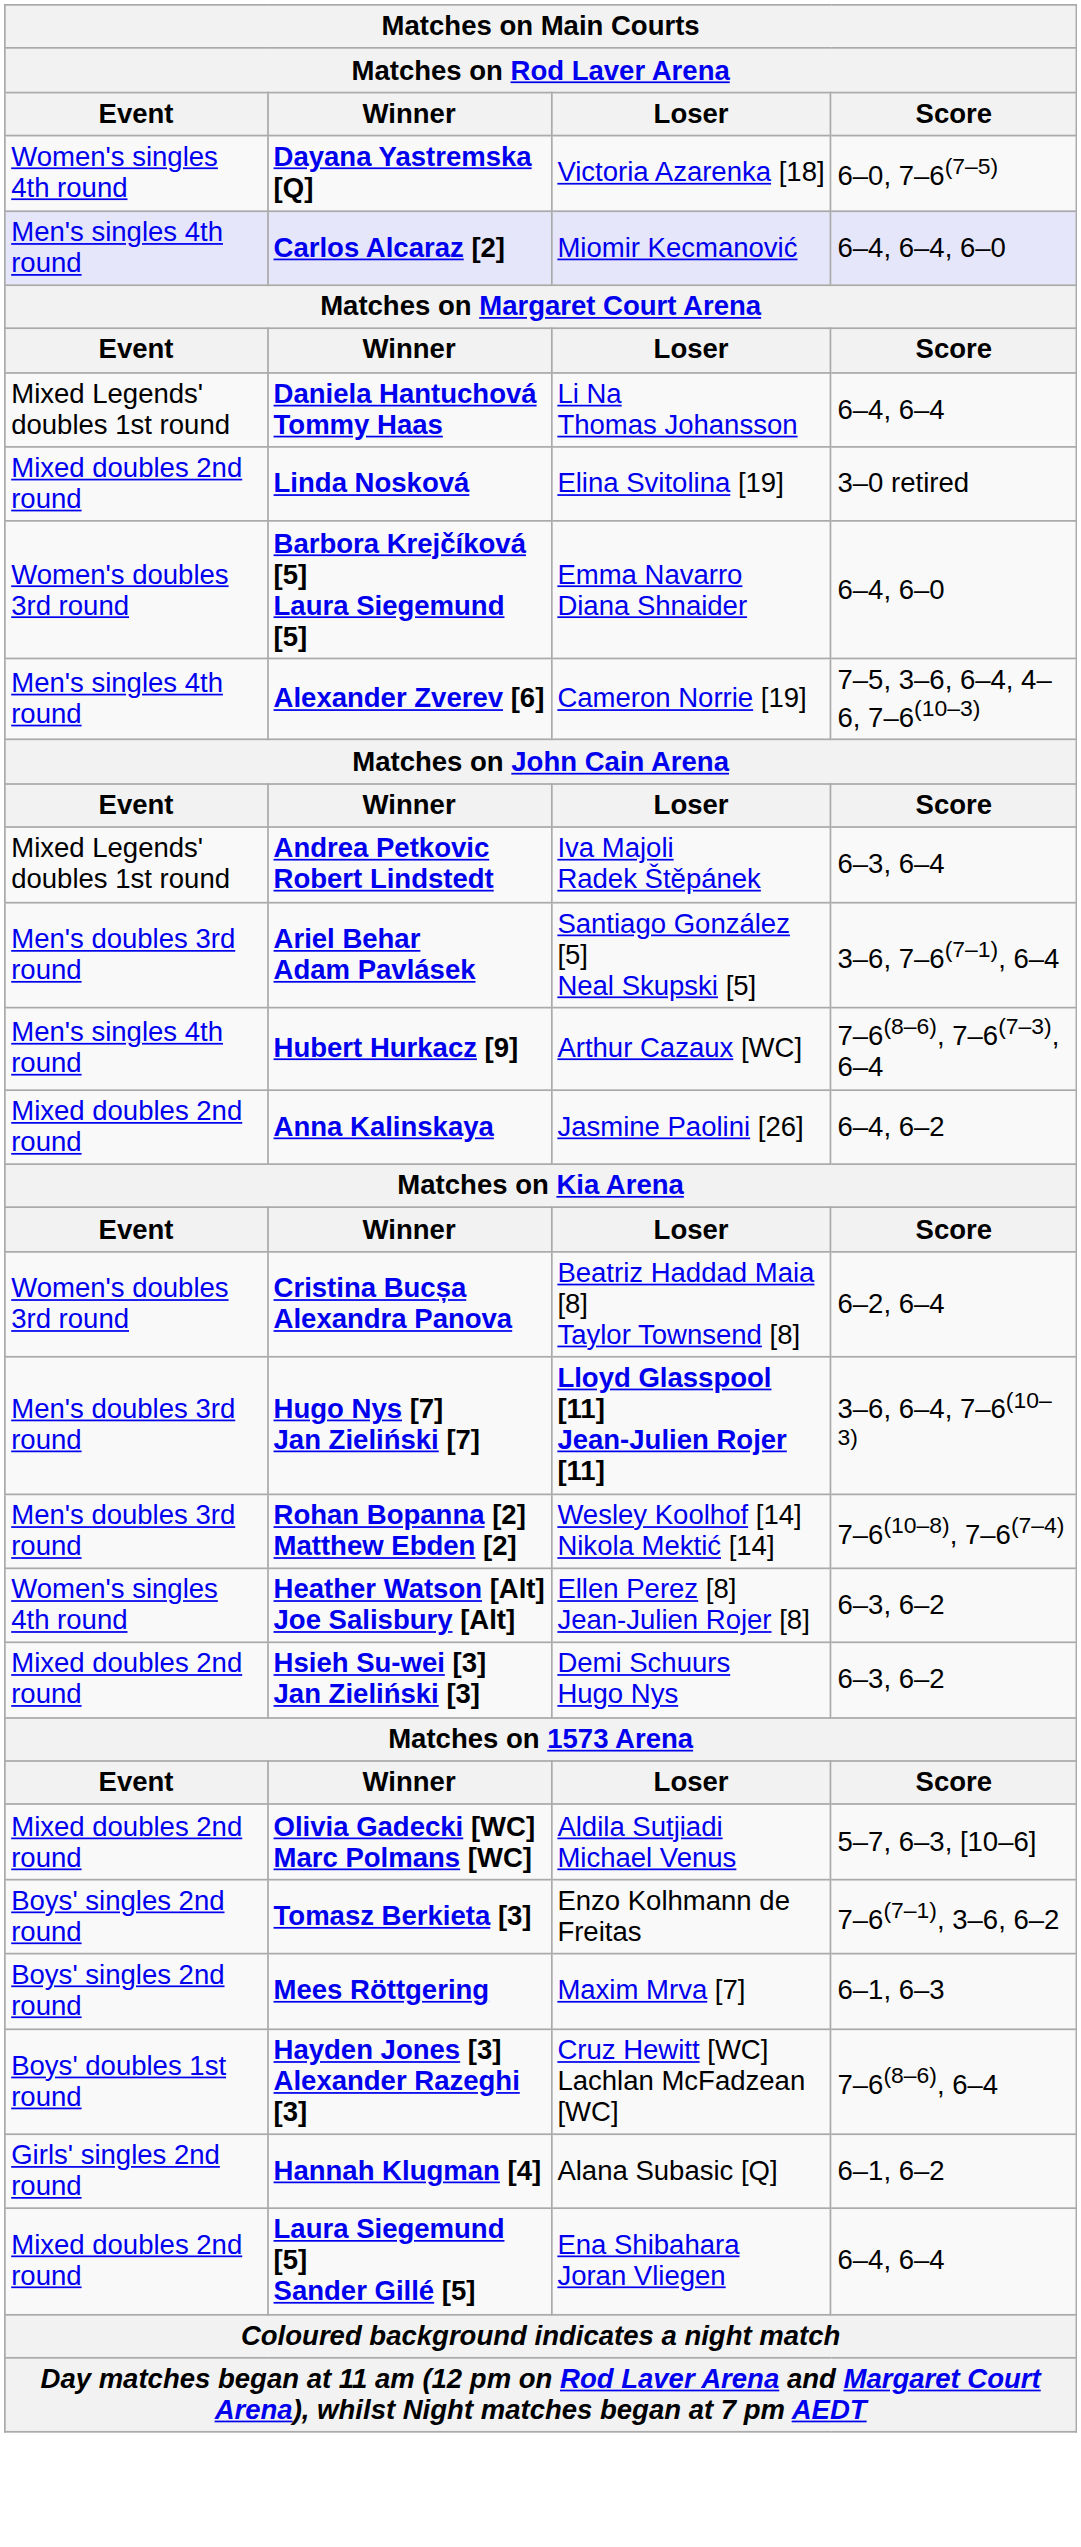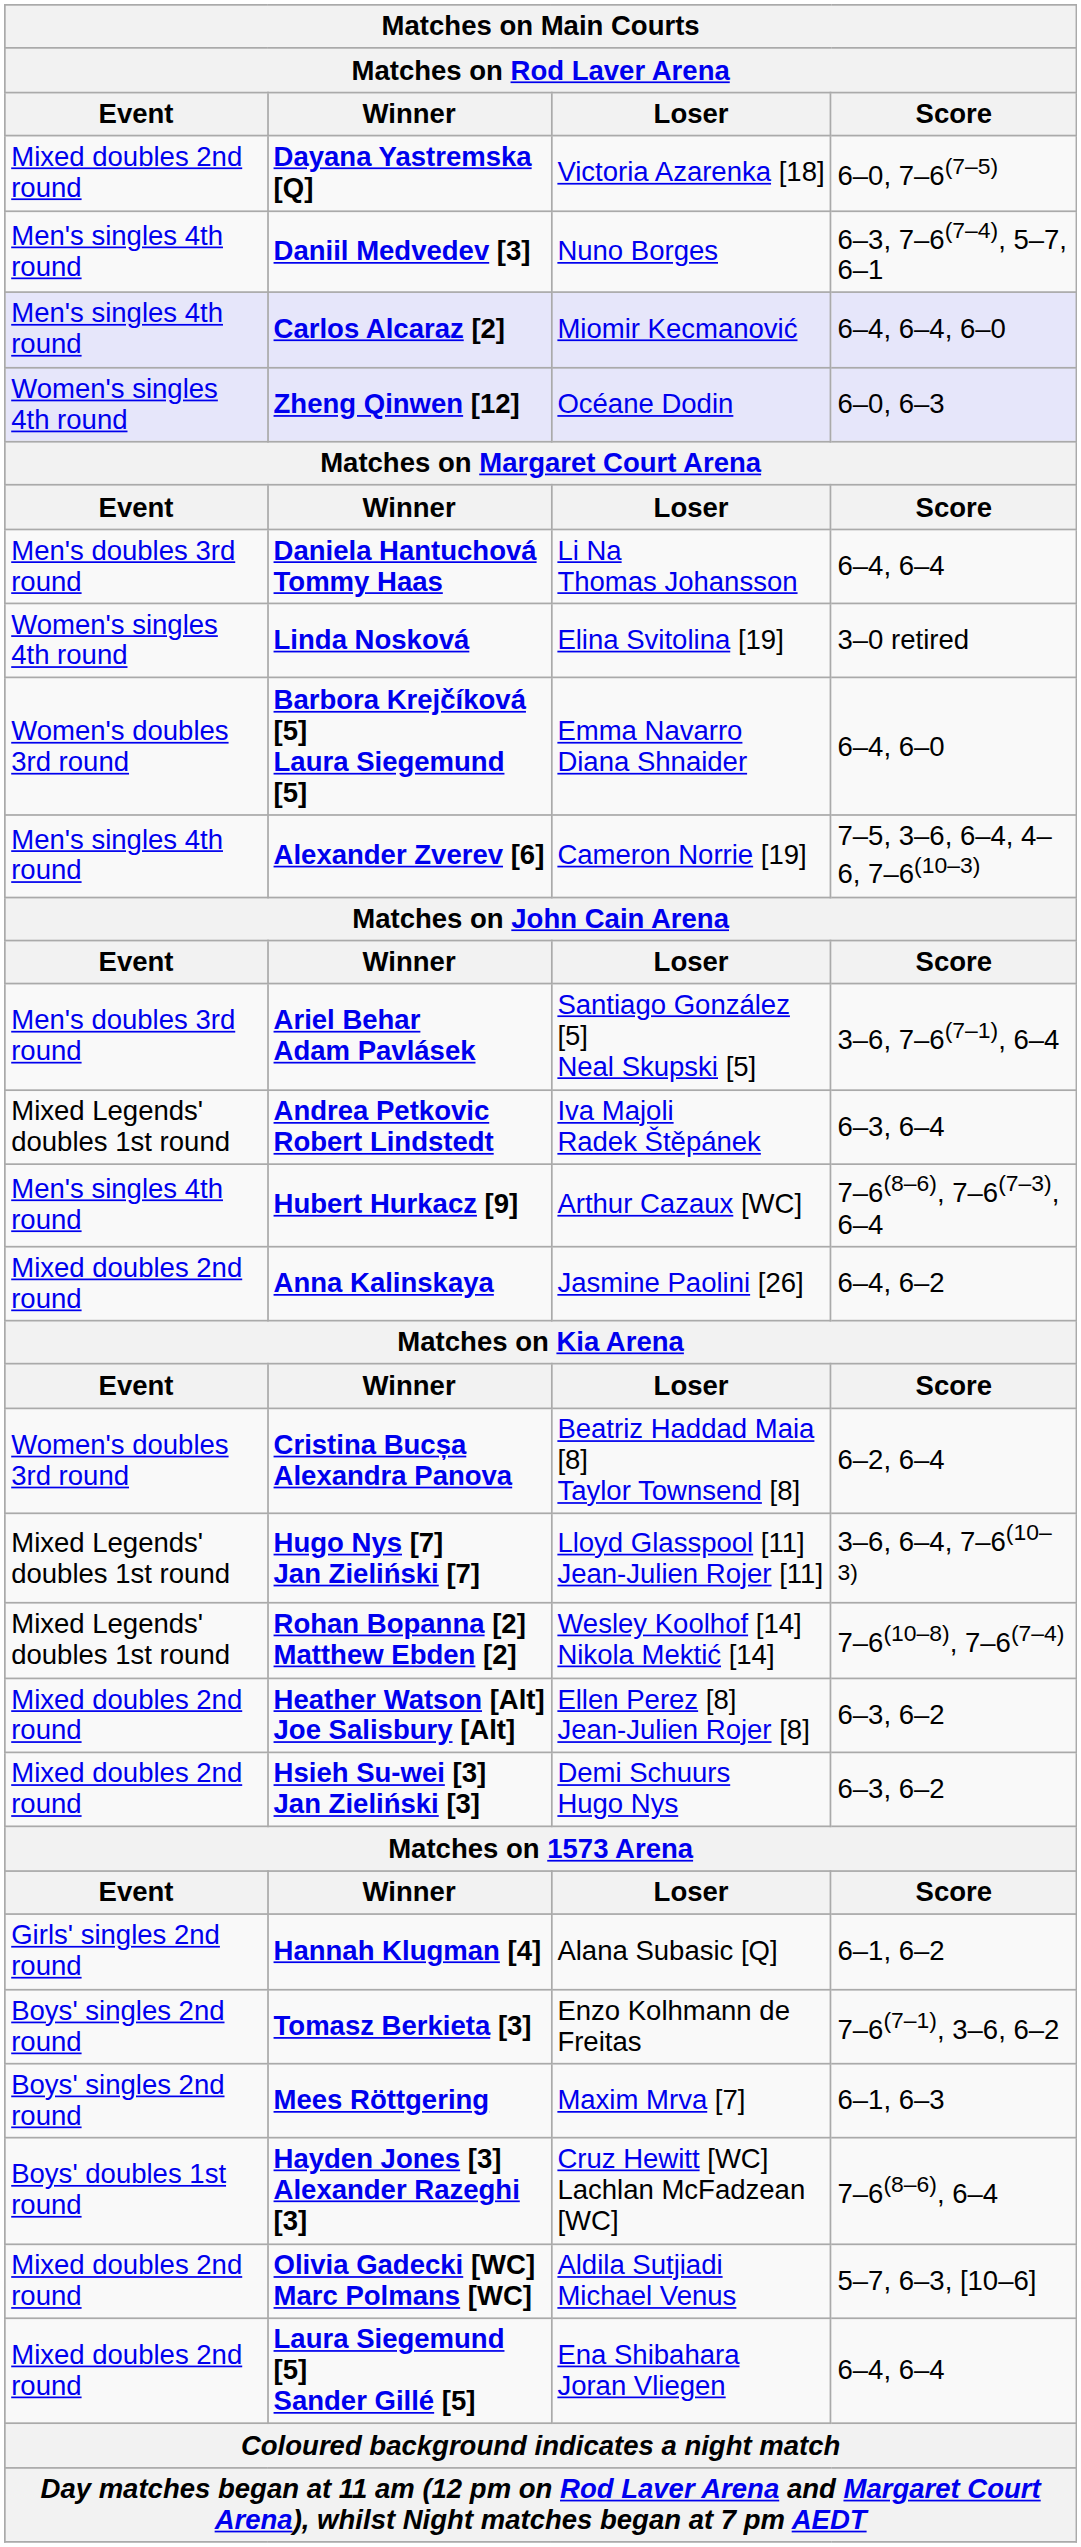Dayana Yastremska [Q] | Event: Women's singles 4th round -> Mixed doubles 2nd round
+ row: Men's singles 4th round | Daniil Medvedev [3] | Nuno Borges | 6–3, 7–6(7–4), 5–7, 6–1
+ row: Women's singles 4th round | Zheng Qinwen [12] | Océane Dodin | 6–0, 6–3
Daniela Hantuchová Tommy Haas | Event: Mixed Legends' doubles 1st round -> Men's doubles 3rd round
Linda Nosková | Event: Mixed doubles 2nd round -> Women's singles 4th round
rows swapped: Andrea Petkovic Robert Lindstedt <-> Ariel Behar Adam Pavlásek
Hugo Nys [7] Jan Zieliński [7] | Event: Men's doubles 3rd round -> Mixed Legends' doubles 1st round
Hugo Nys [7] Jan Zieliński [7] | Loser: bold -> normal
Rohan Bopanna [2] Matthew Ebden [2] | Event: Men's doubles 3rd round -> Mixed Legends' doubles 1st round
Heather Watson [Alt] Joe Salisbury [Alt] | Event: Women's singles 4th round -> Mixed doubles 2nd round
rows swapped: Hannah Klugman [4] <-> Olivia Gadecki [WC] Marc Polmans [WC]
